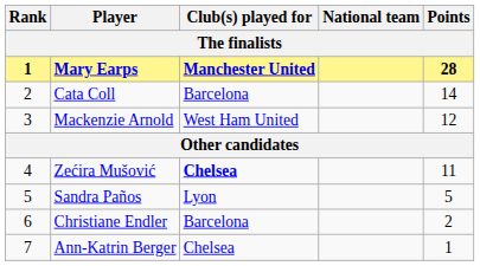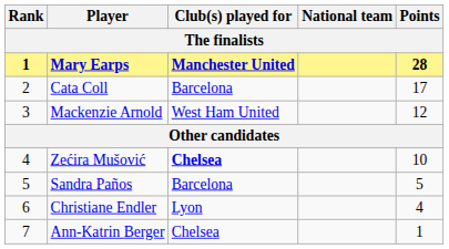Cata Coll | Points: 14 -> 17
Zećira Mušović | Points: 11 -> 10
Sandra Paños | Club(s) played for: Lyon -> Barcelona
Christiane Endler | Club(s) played for: Barcelona -> Lyon
Christiane Endler | Points: 2 -> 4
